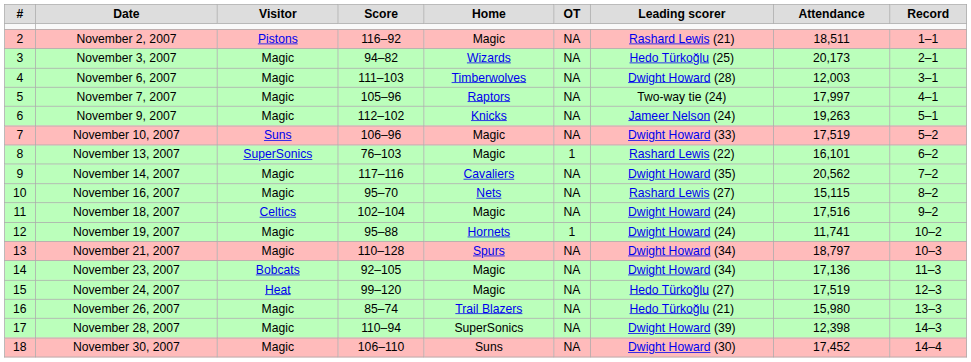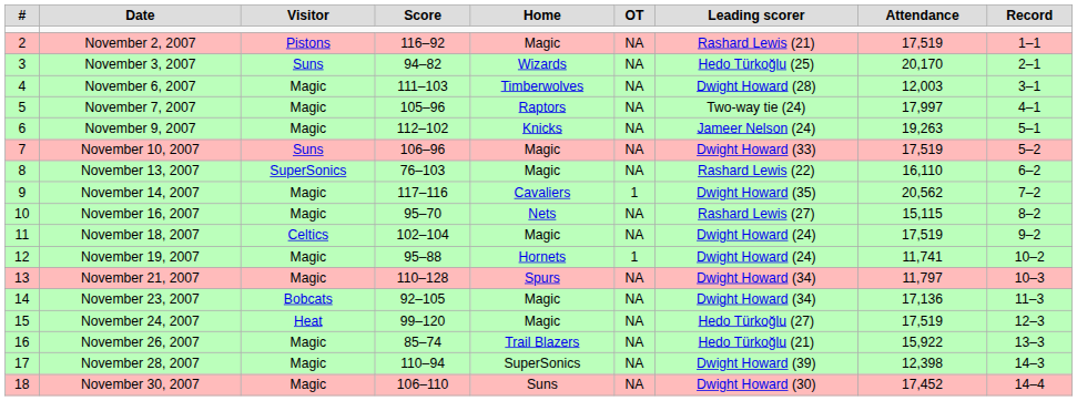November 2, 2007 | Attendance: 18,511 -> 17,519
November 3, 2007 | Visitor: Magic -> Suns
November 3, 2007 | Attendance: 20,173 -> 20,170
November 13, 2007 | OT: 1 -> NA
November 13, 2007 | Attendance: 16,101 -> 16,110
November 14, 2007 | OT: NA -> 1
November 18, 2007 | Attendance: 17,516 -> 17,519
November 21, 2007 | Attendance: 18,797 -> 11,797
November 26, 2007 | Attendance: 15,980 -> 15,922
